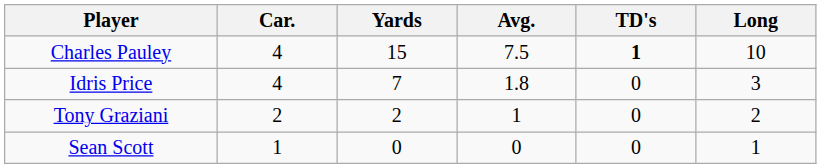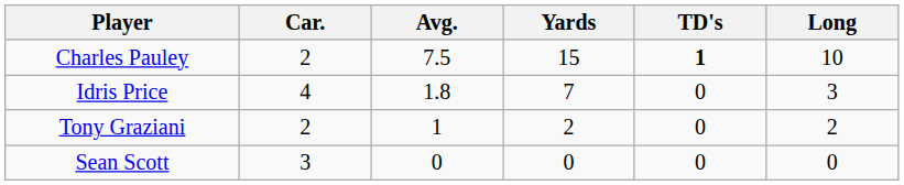columns swapped: Yards <-> Avg.
Charles Pauley | Car.: 4 -> 2
Sean Scott | Car.: 1 -> 3
Sean Scott | Long: 1 -> 0
